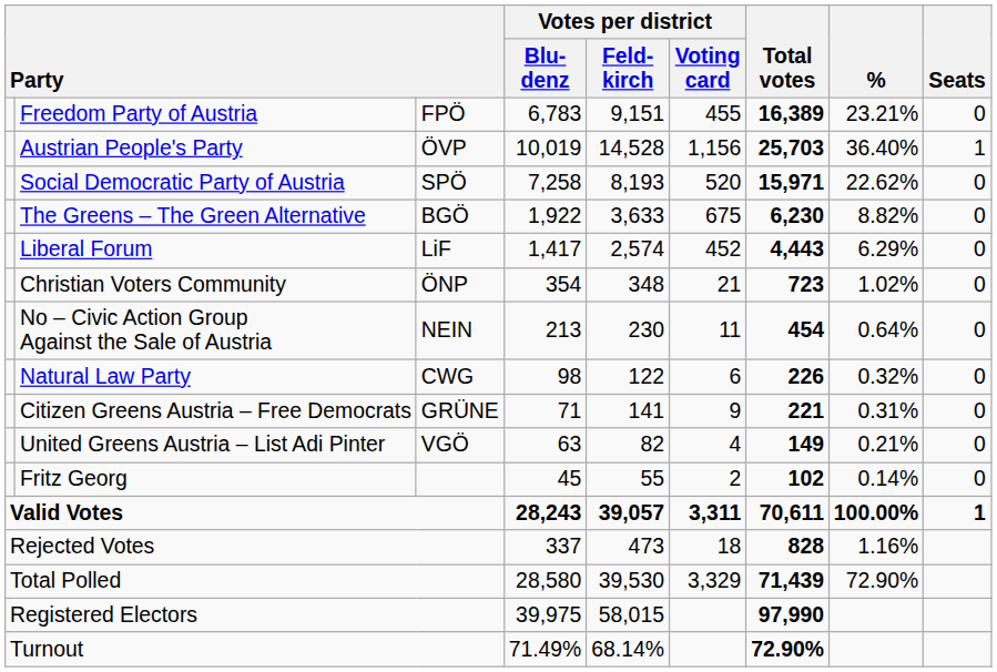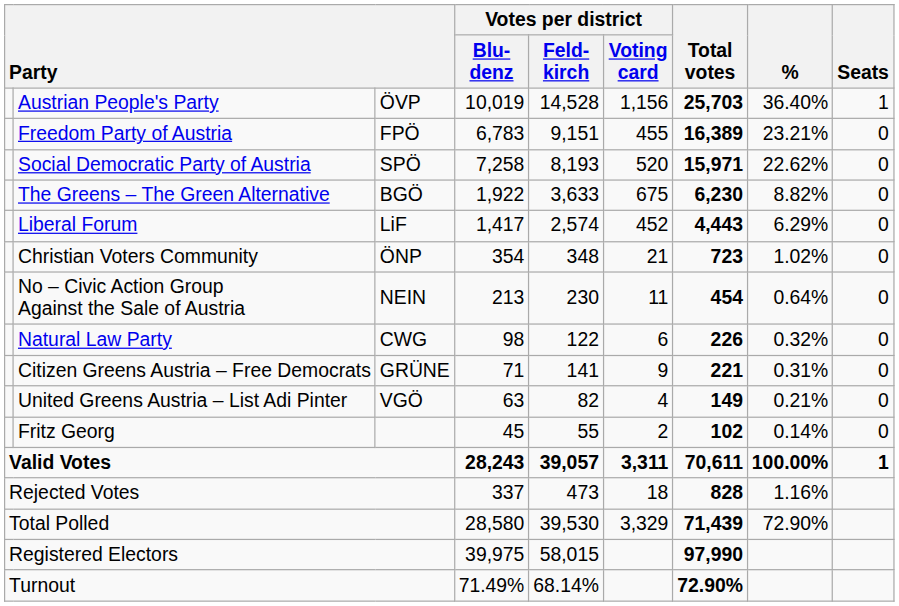rows swapped: Austrian People's Party <-> Freedom Party of Austria
